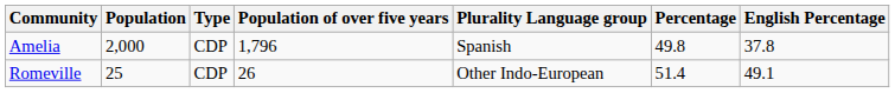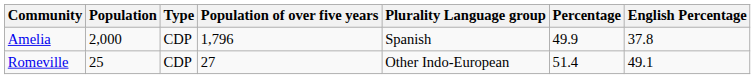Amelia | Percentage: 49.8 -> 49.9
Romeville | Population of over five years: 26 -> 27
